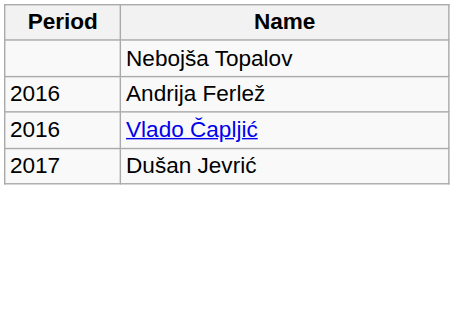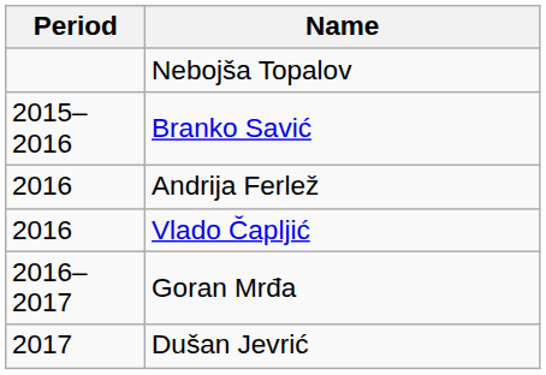+ row: 2015–2016 | Branko Savić
+ row: 2016–2017 | Goran Mrđa
